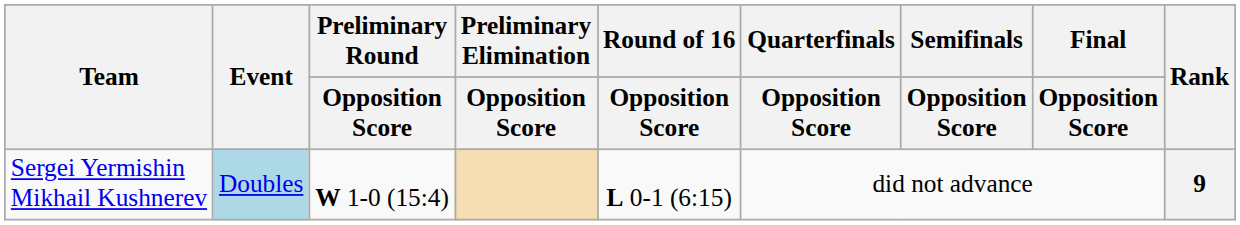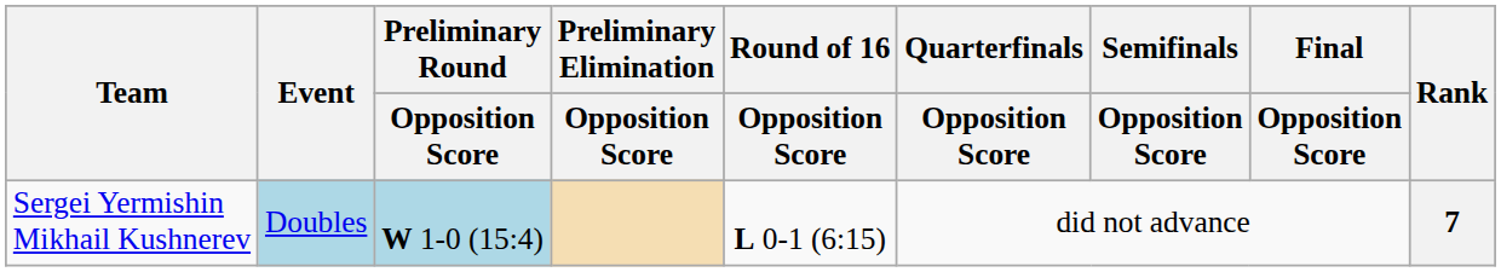Sergei Yermishin Mikhail Kushnerev | Preliminary Round / Opposition Score: no background -> lightblue background
Sergei Yermishin Mikhail Kushnerev | Rank: 9 -> 7
